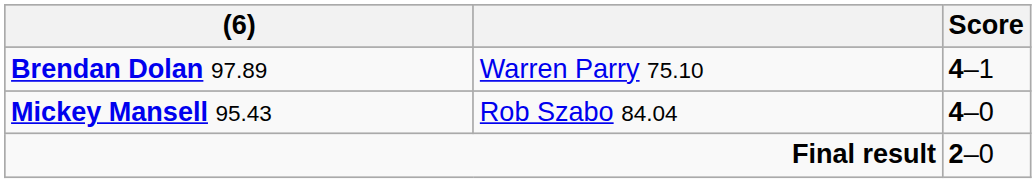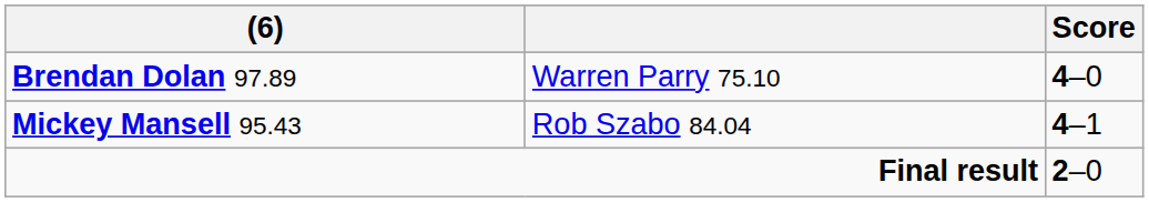Brendan Dolan 97.89 | Score: 4–1 -> 4–0
Mickey Mansell 95.43 | Score: 4–0 -> 4–1
